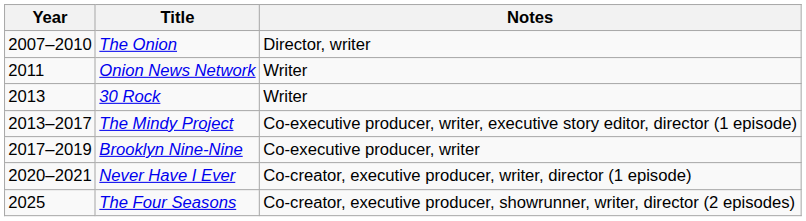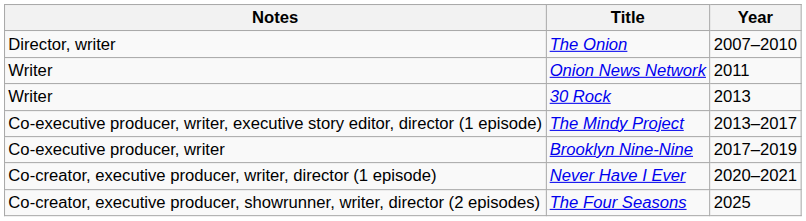columns swapped: Year <-> Notes
